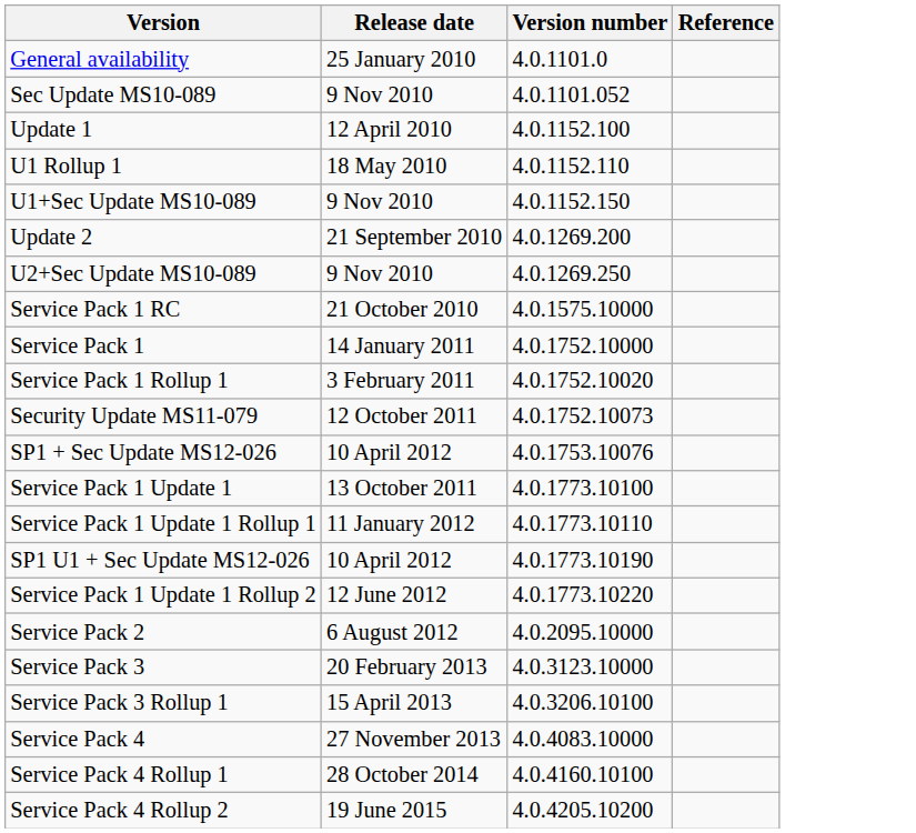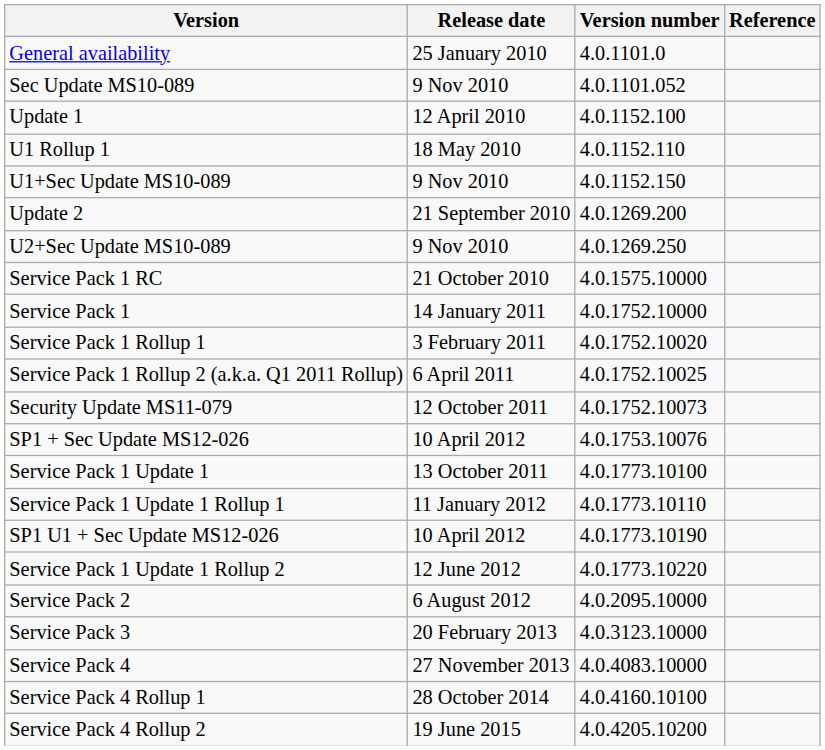+ row: Service Pack 1 Rollup 2 (a.k.a. Q1 2011 Rollup) | 6 April 2011 | 4.0.1752.10025
- row: Service Pack 3 Rollup 1 | 15 April 2013 | 4.0.3206.10100
